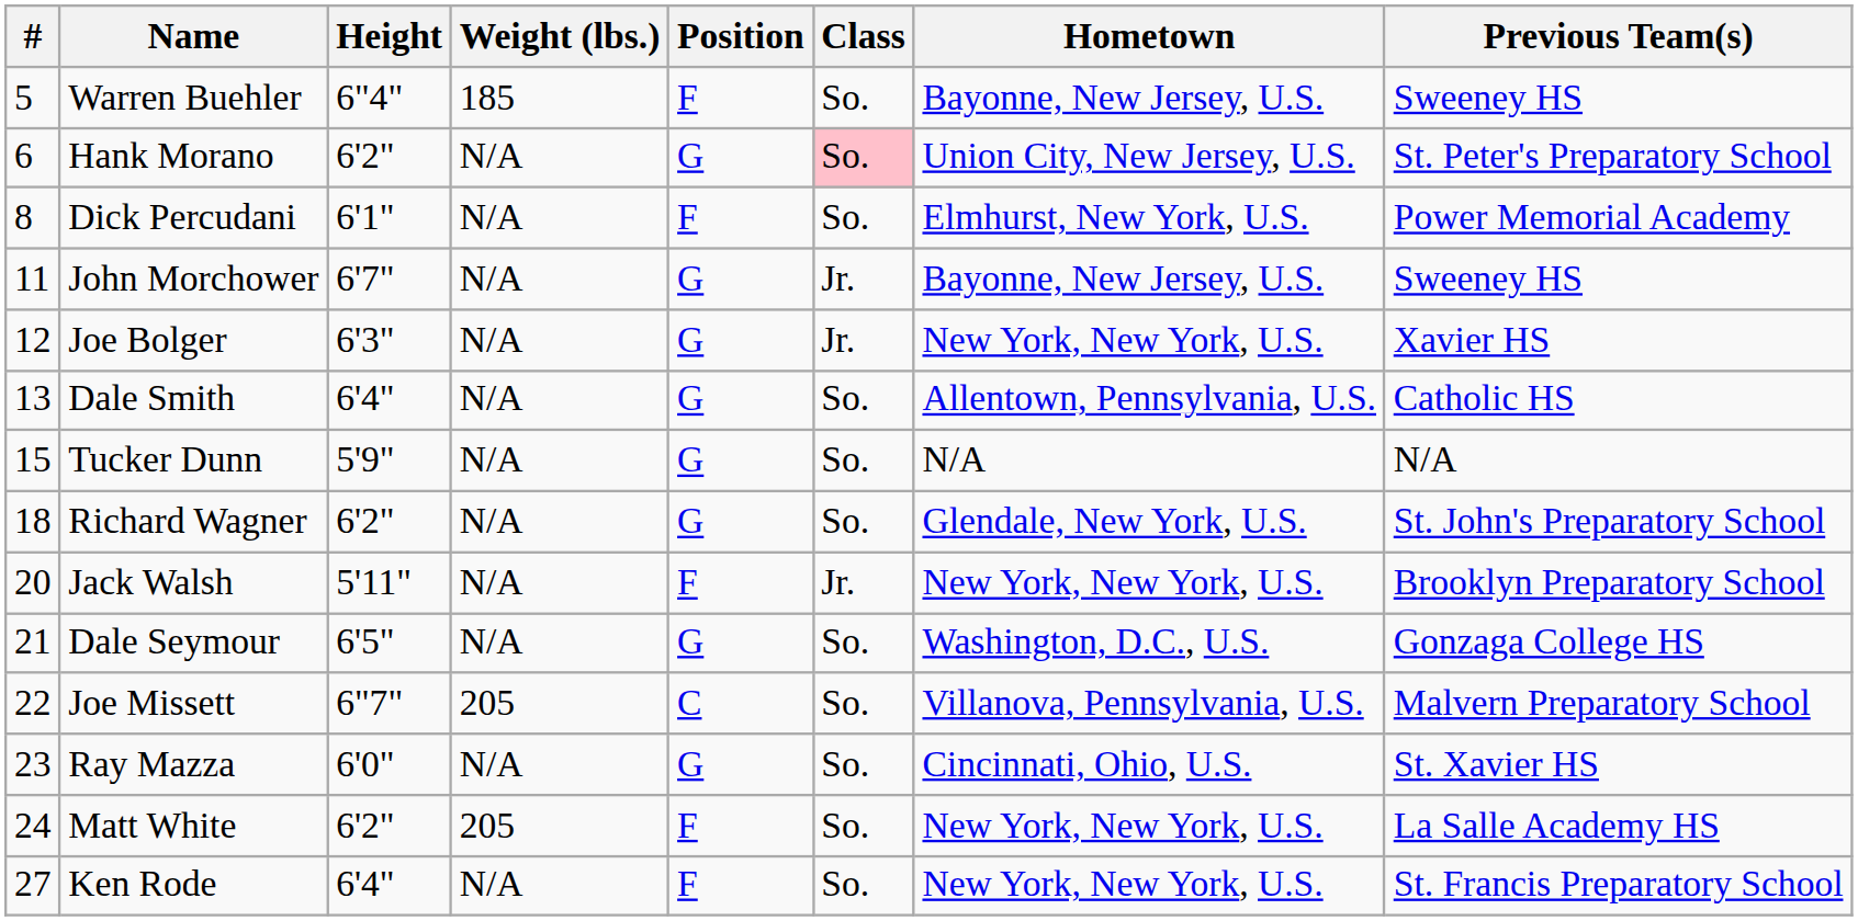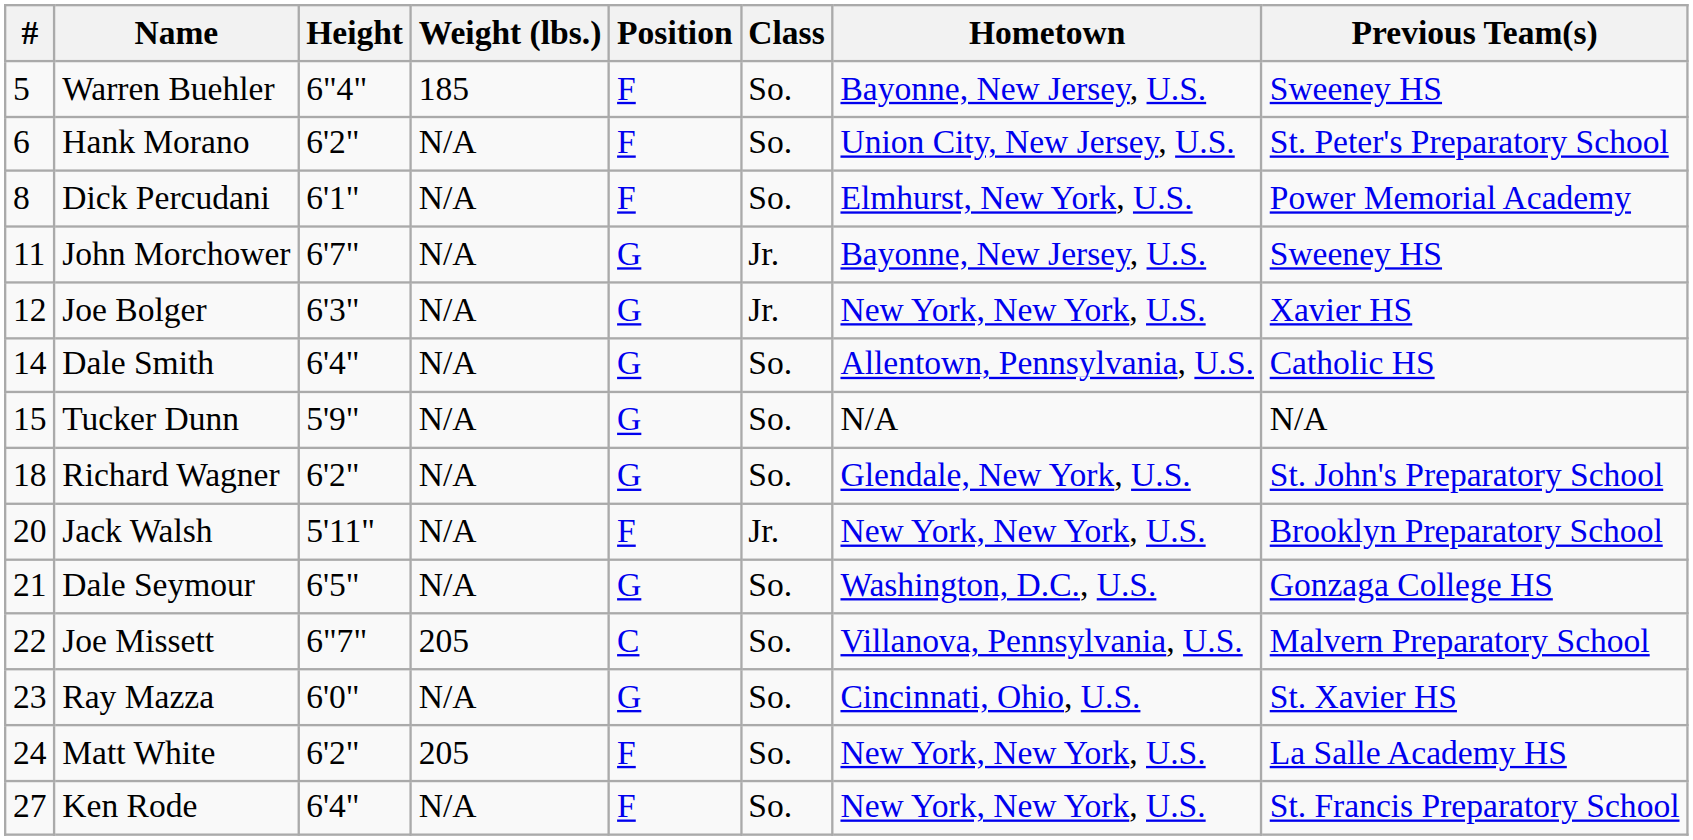Hank Morano | Position: G -> F
Hank Morano | Class: pink background -> no background
Dale Smith | #: 13 -> 14
